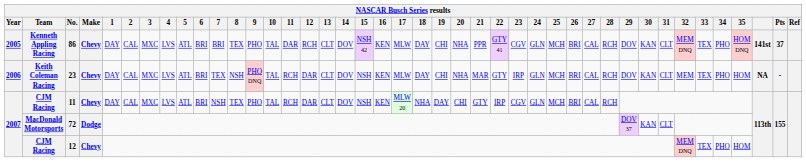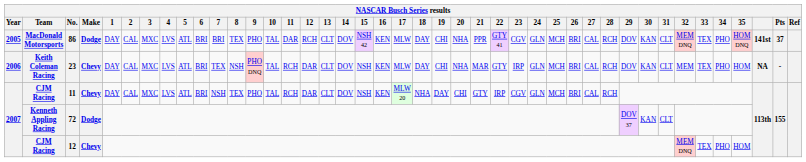86 | Team: Kenneth Appling Racing -> MacDonald Motorsports
86 | Make: Chevy -> Dodge
72 | Team: MacDonald Motorsports -> Kenneth Appling Racing
